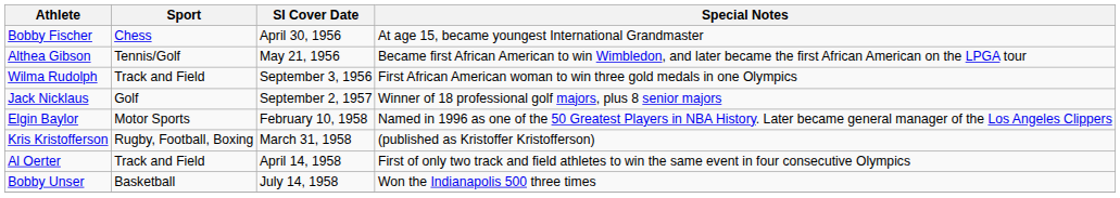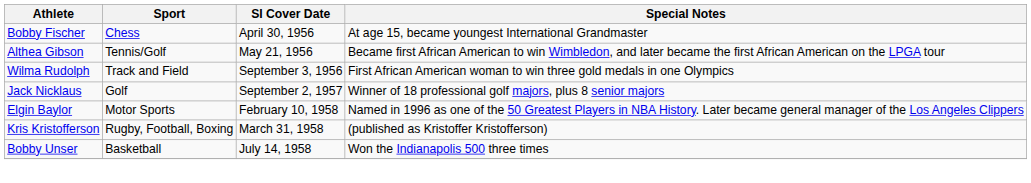- row: Al Oerter | Track and Field | April 14, 1958 | First of only two track and field athletes to win the same event in four consecutive Olympics
